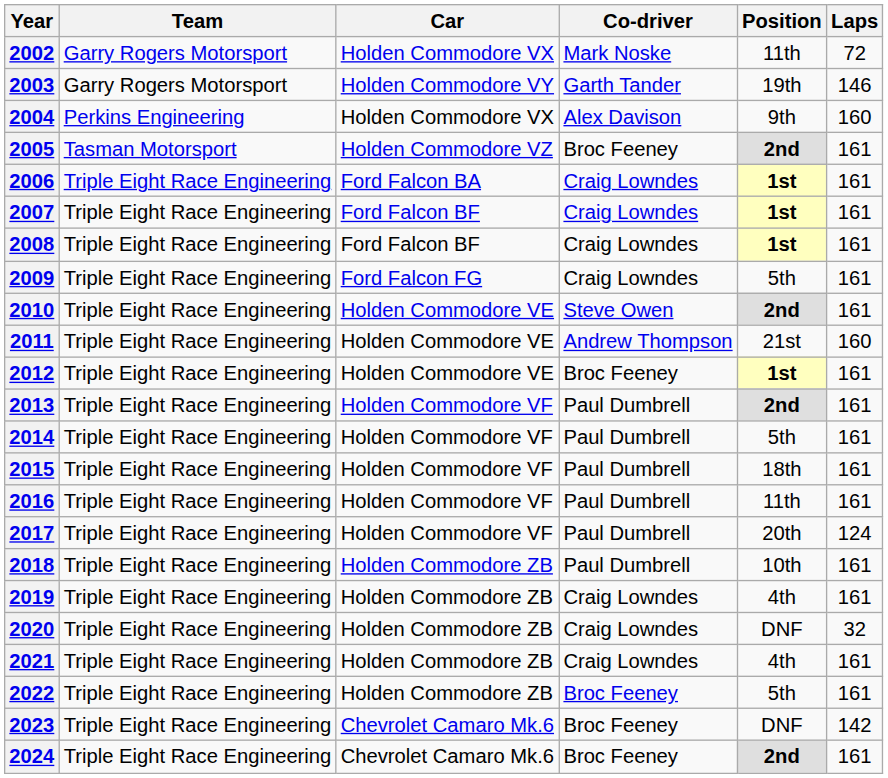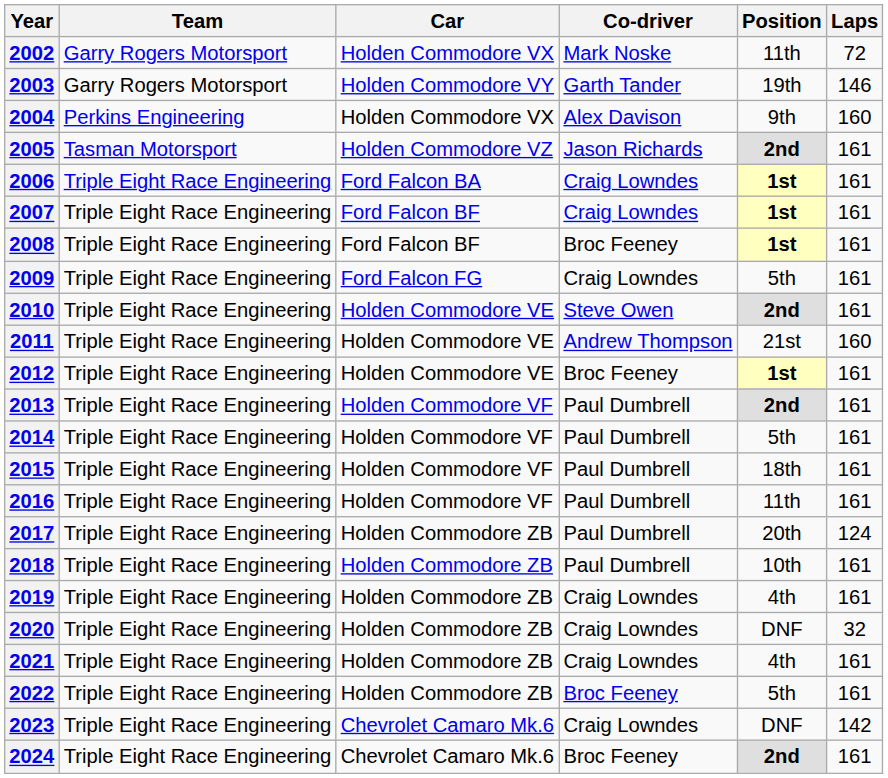2005 | Co-driver: Broc Feeney -> Jason Richards
2008 | Co-driver: Craig Lowndes -> Broc Feeney
2017 | Car: Holden Commodore VF -> Holden Commodore ZB
2023 | Co-driver: Broc Feeney -> Craig Lowndes
